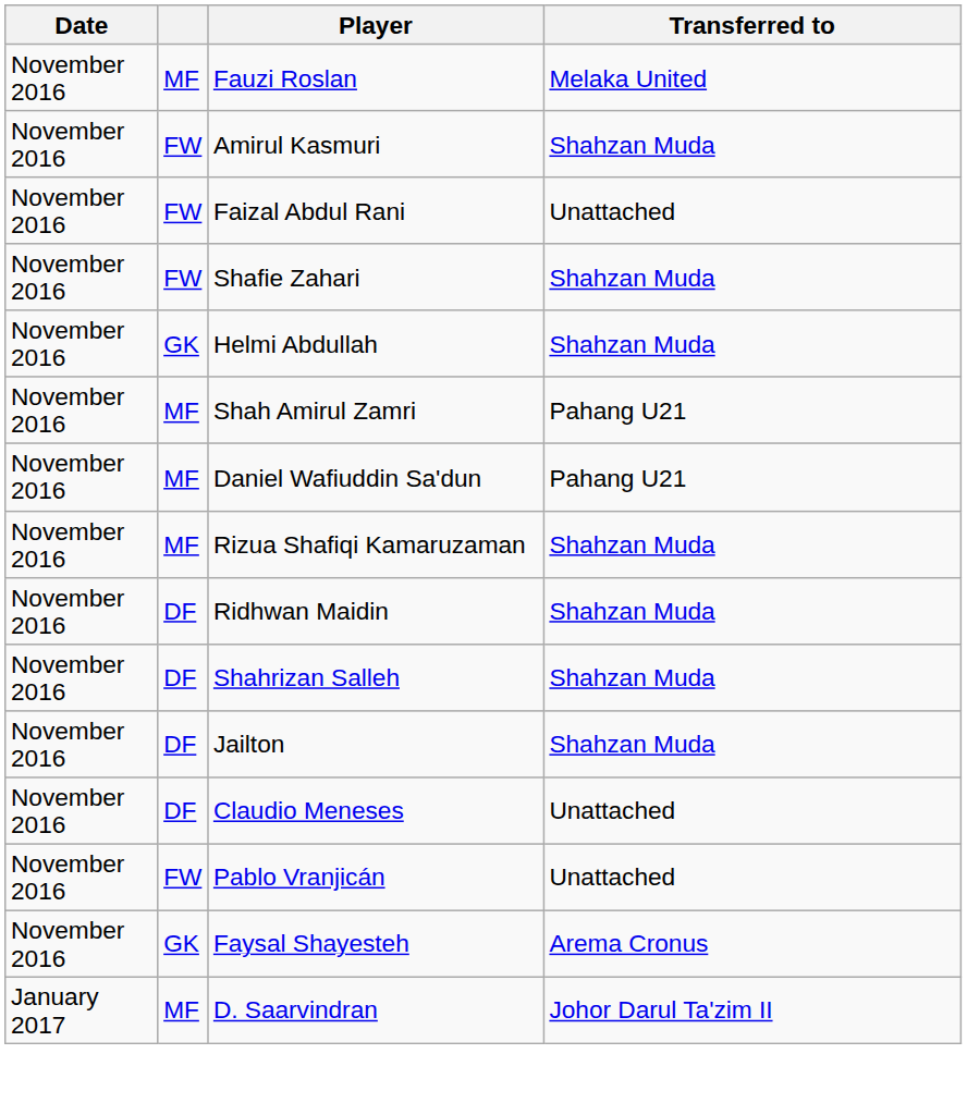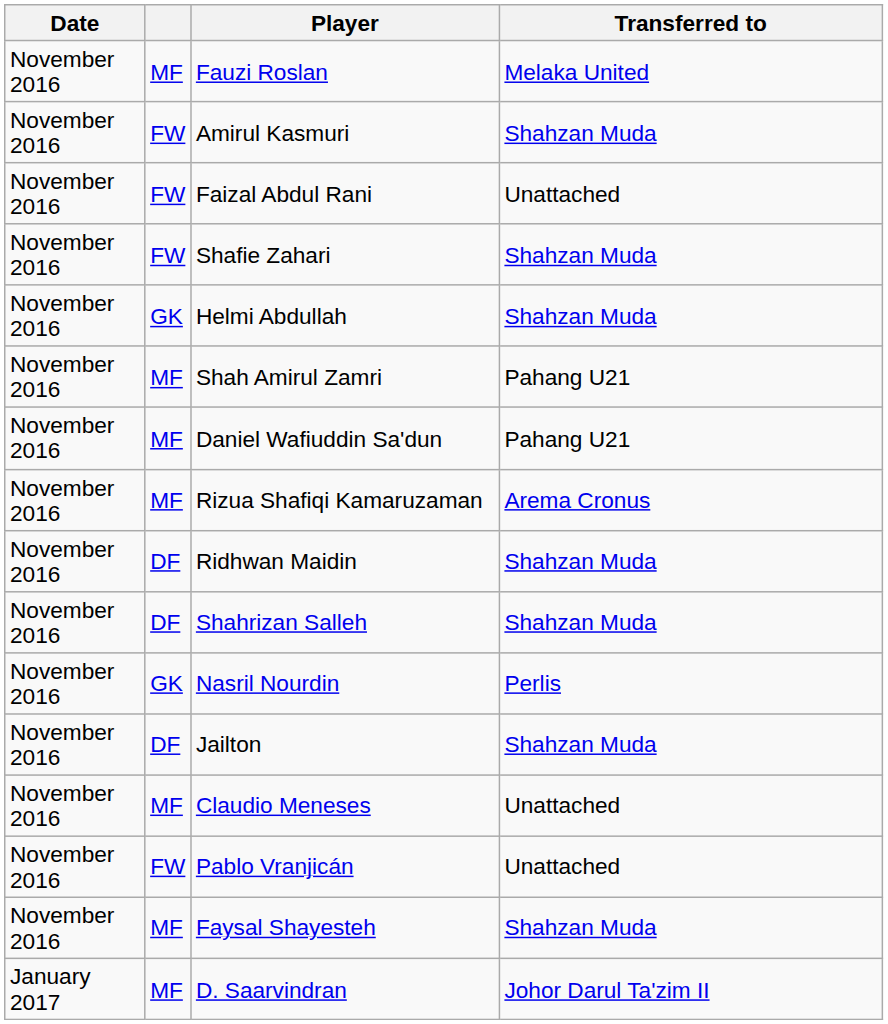Rizua Shafiqi Kamaruzaman | Transferred to: Shahzan Muda -> Arema Cronus
+ row: November 2016 | GK | Nasril Nourdin | Perlis
Claudio Meneses | column 2: DF -> MF
Faysal Shayesteh | column 2: GK -> MF
Faysal Shayesteh | Transferred to: Arema Cronus -> Shahzan Muda
